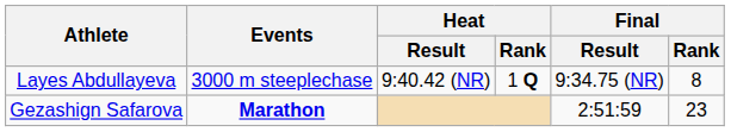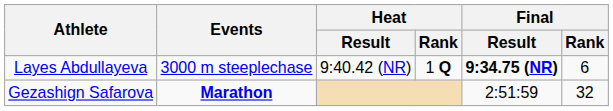Layes Abdullayeva | Final / Result: normal -> bold
Layes Abdullayeva | Final / Rank: 8 -> 6
Gezashign Safarova | Final / Rank: 23 -> 32
